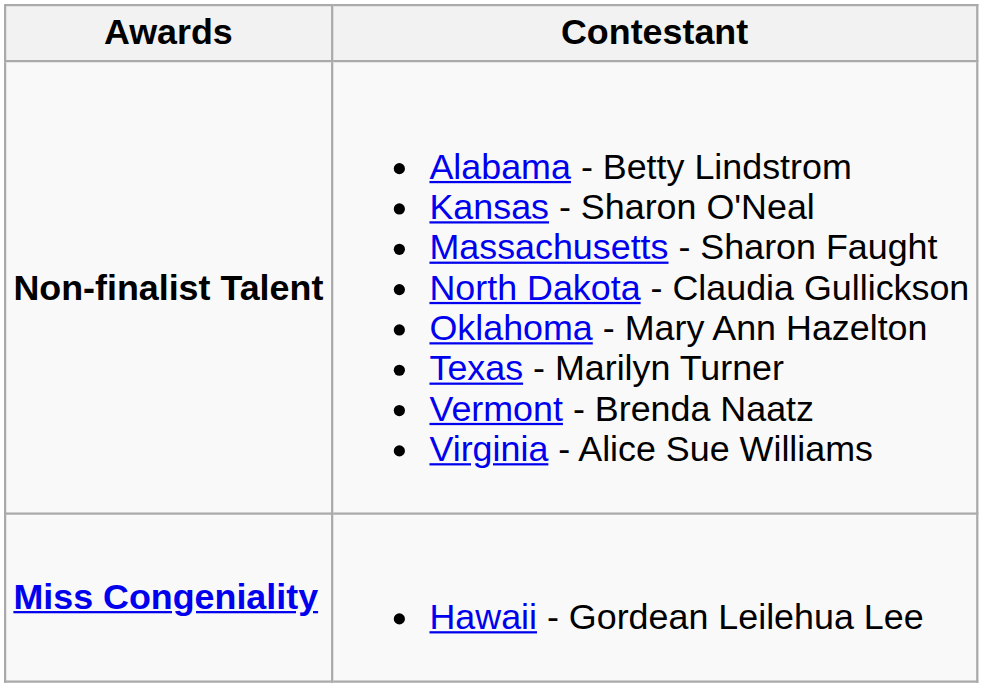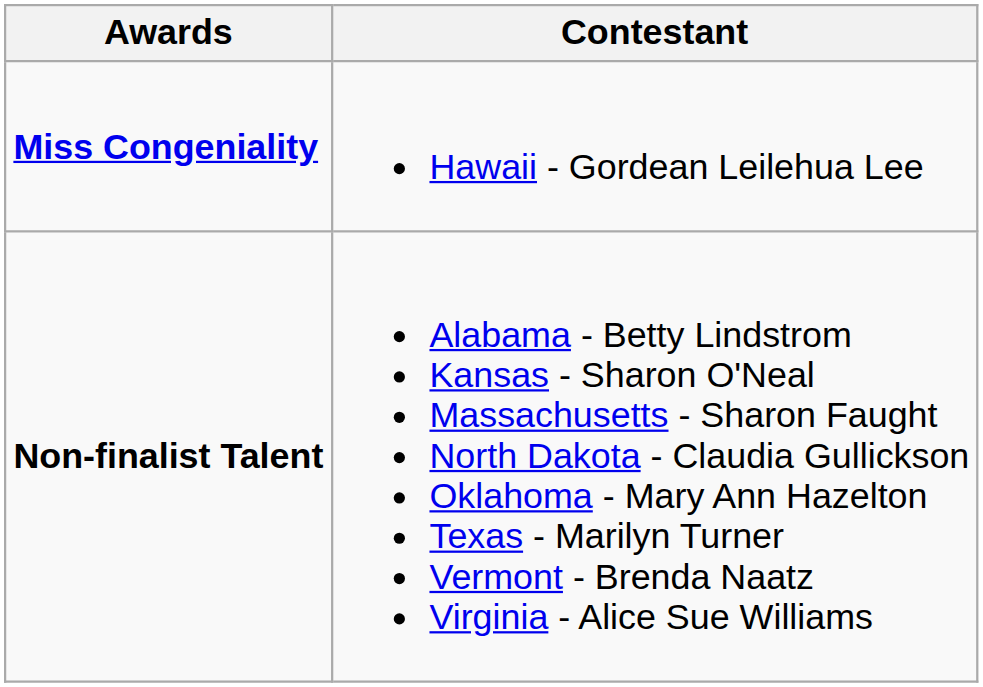rows swapped: Miss Congeniality <-> Non-finalist Talent
